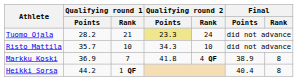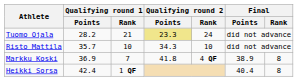Heikki Sorsa | Qualifying round 1 / Points: 44.2 -> 42.4
